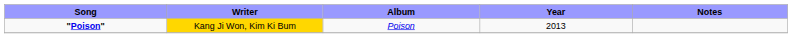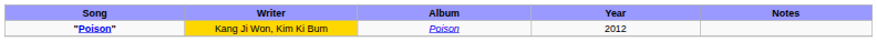"Poison" | Year: 2013 -> 2012
